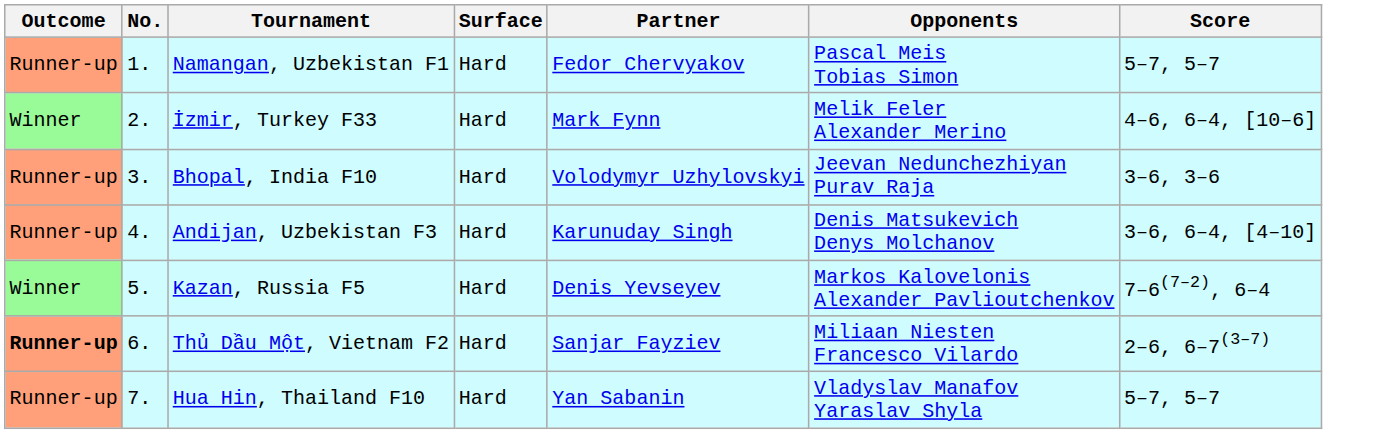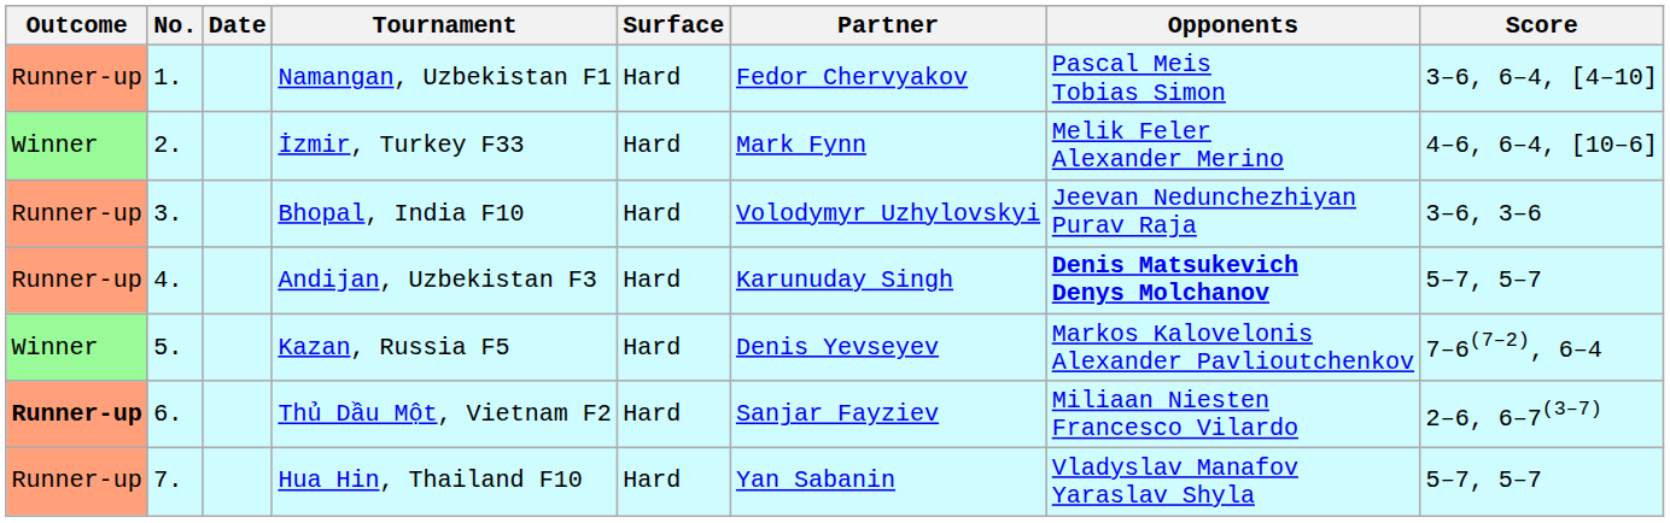+ column: Date
Namangan, Uzbekistan F1 | Score: 5–7, 5–7 -> 3–6, 6–4, [4–10]
Andijan, Uzbekistan F3 | Opponents: normal -> bold
Andijan, Uzbekistan F3 | Score: 3–6, 6–4, [4–10] -> 5–7, 5–7
